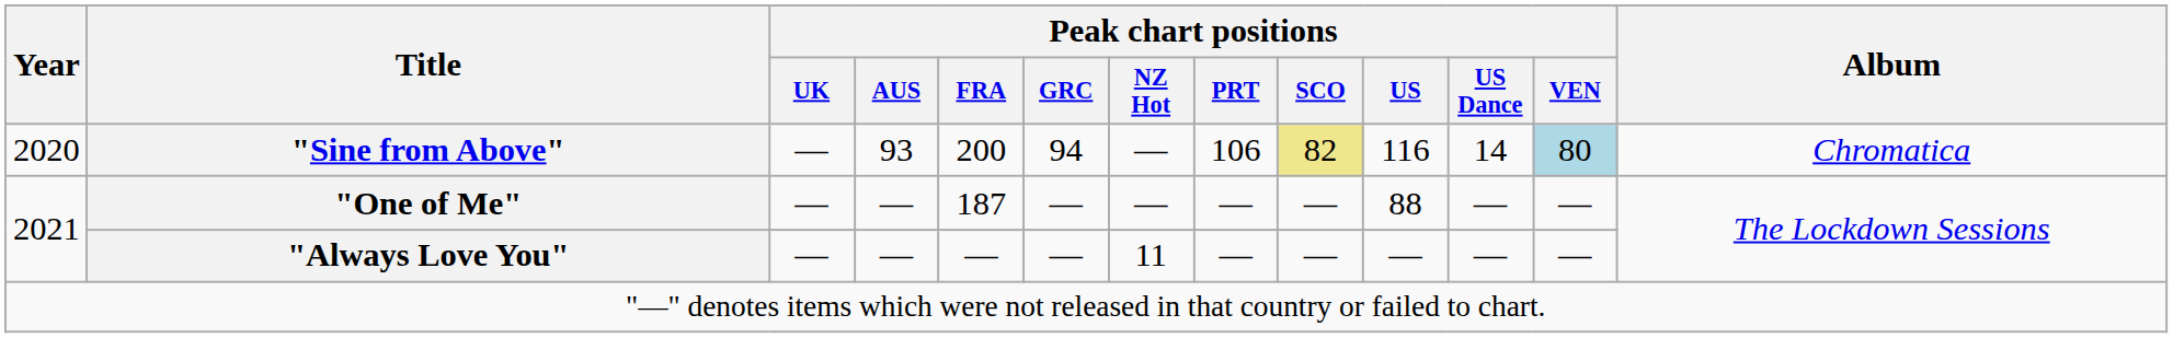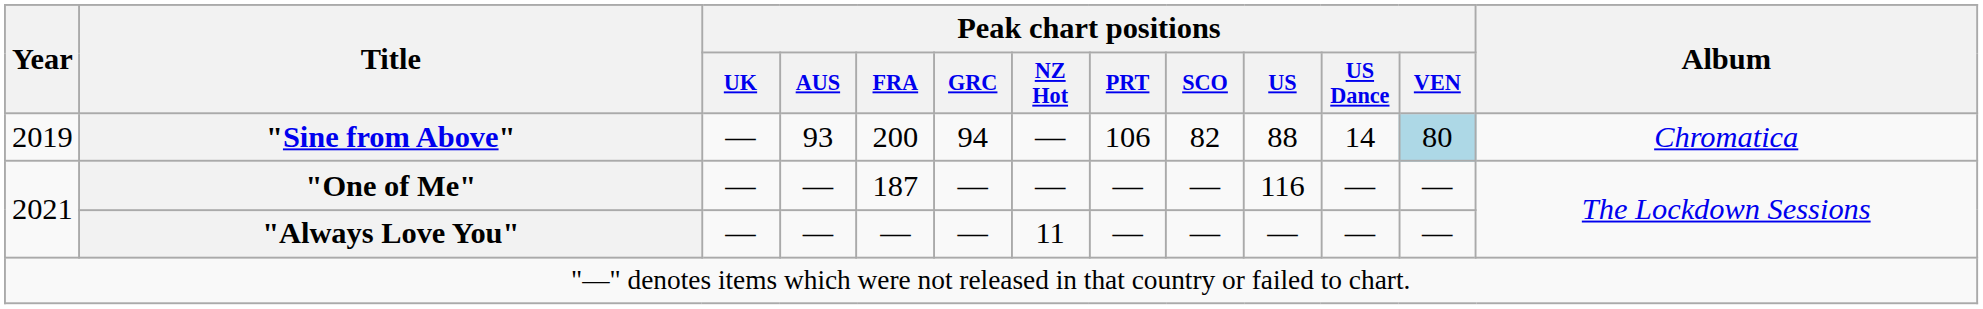"Sine from Above" | Year: 2020 -> 2019
"Sine from Above" | Peak chart positions / SCO: khaki background -> no background
"Sine from Above" | Peak chart positions / US: 116 -> 88
"One of Me" | Peak chart positions / US: 88 -> 116
